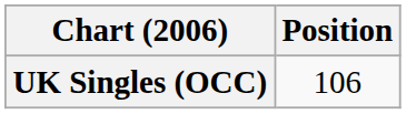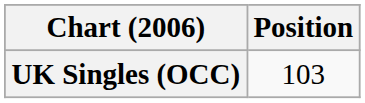UK Singles (OCC) | Position: 106 -> 103
